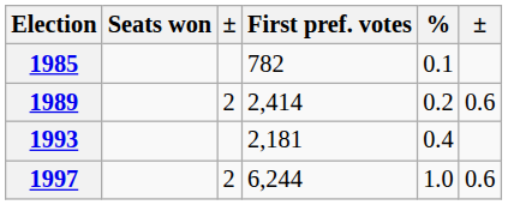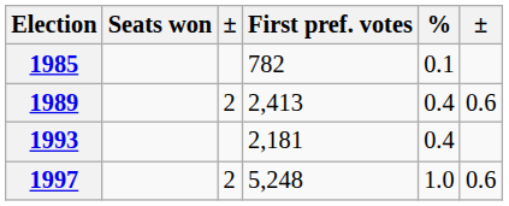1989 | First pref. votes: 2,414 -> 2,413
1989 | %: 0.2 -> 0.4
1997 | First pref. votes: 6,244 -> 5,248
